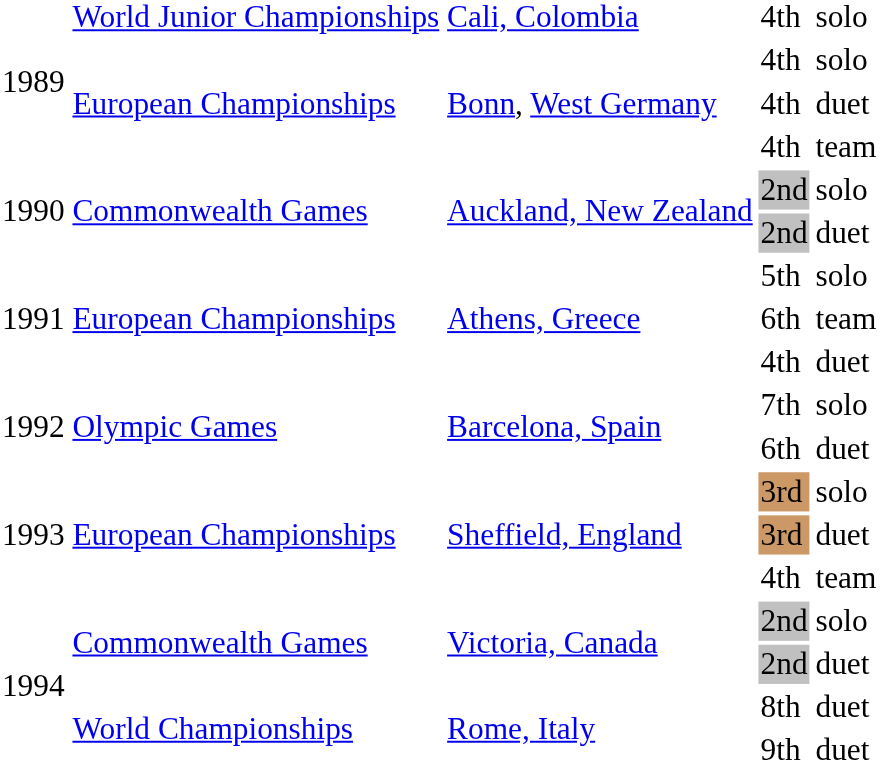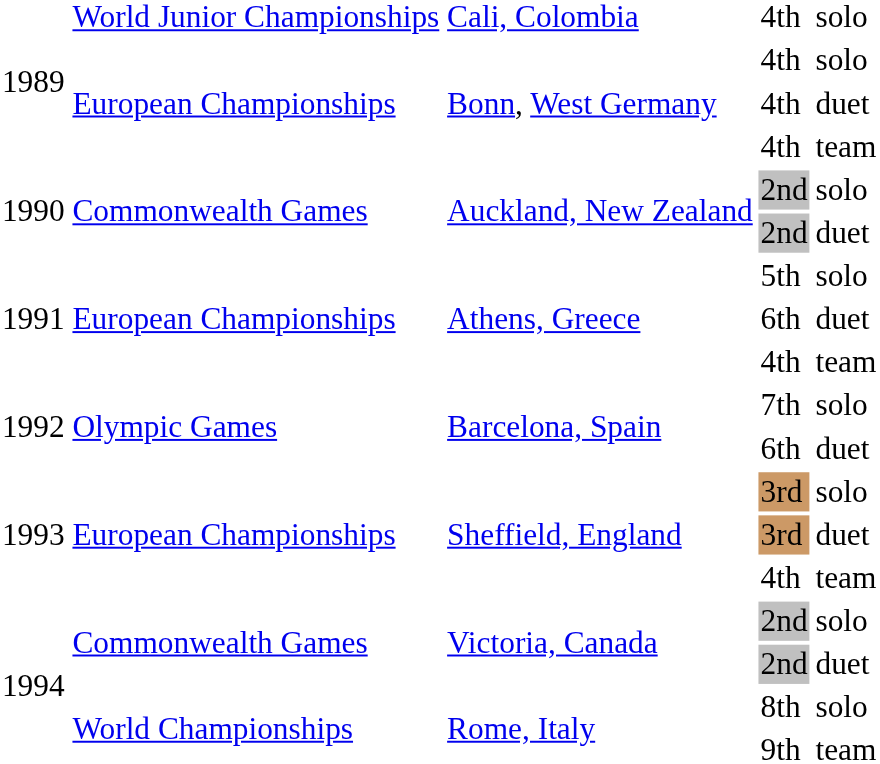Athens, Greece / 6th | column 5: team -> duet
Athens, Greece / 4th | column 5: duet -> team
8th | column 5: duet -> solo
9th | column 5: duet -> team
